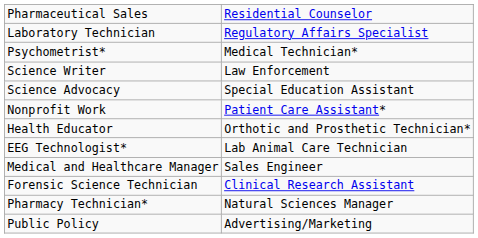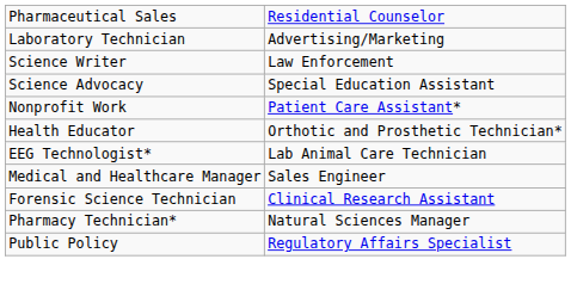Laboratory Technician | column 2: Regulatory Affairs Specialist -> Advertising/Marketing
- row: Psychometrist* | Medical Technician*
Public Policy | column 2: Advertising/Marketing -> Regulatory Affairs Specialist
